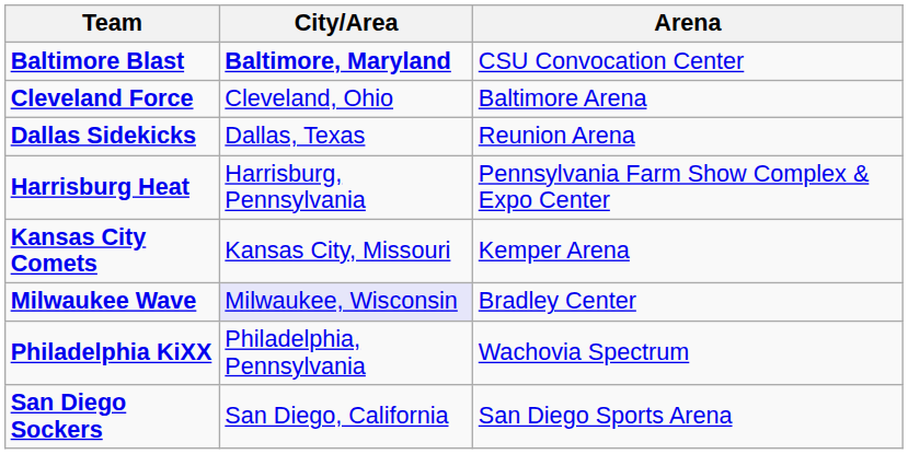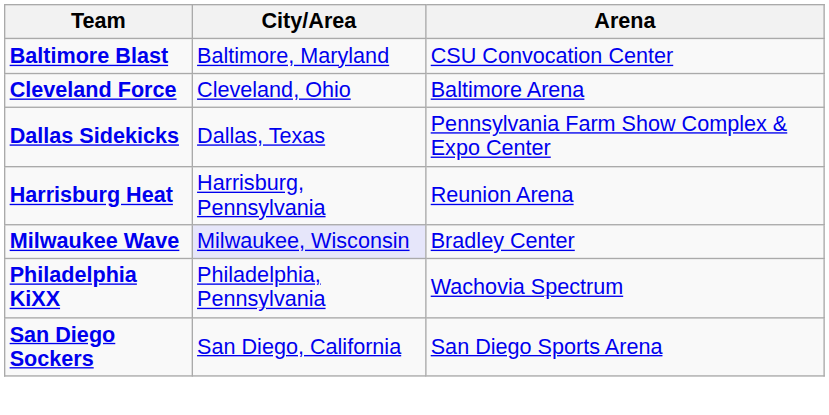Baltimore Blast | City/Area: bold -> normal
Dallas Sidekicks | Arena: Reunion Arena -> Pennsylvania Farm Show Complex & Expo Center
Harrisburg Heat | Arena: Pennsylvania Farm Show Complex & Expo Center -> Reunion Arena
- row: Kansas City Comets | Kansas City, Missouri | Kemper Arena
